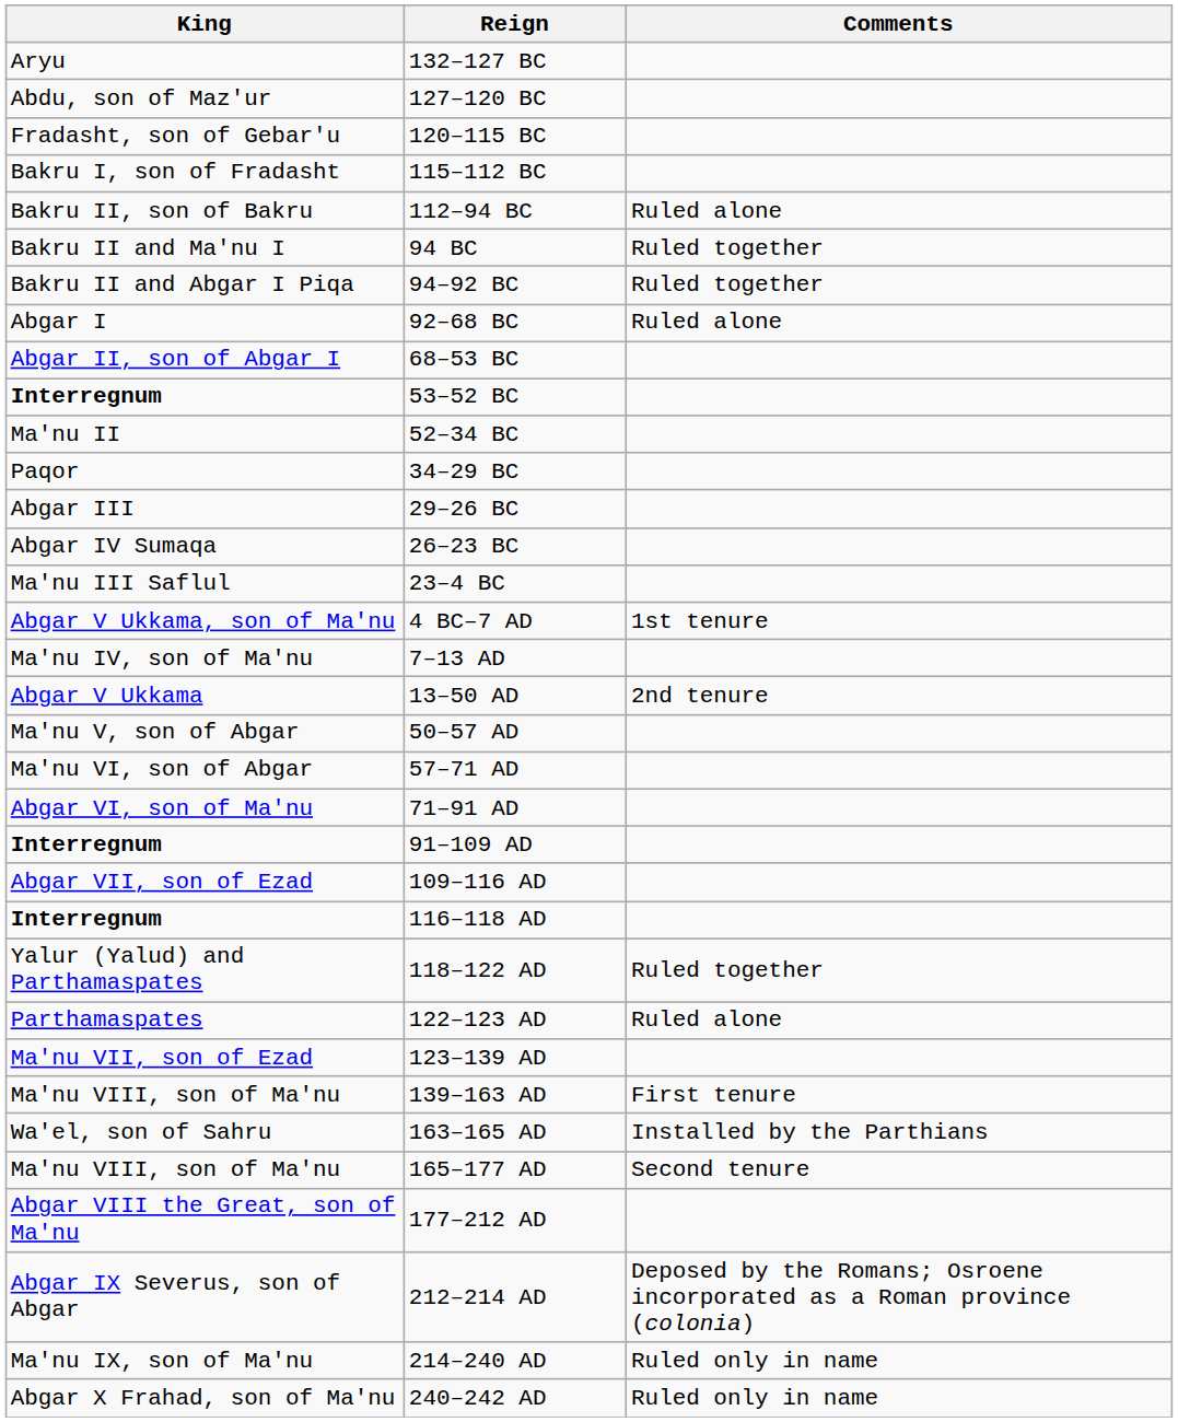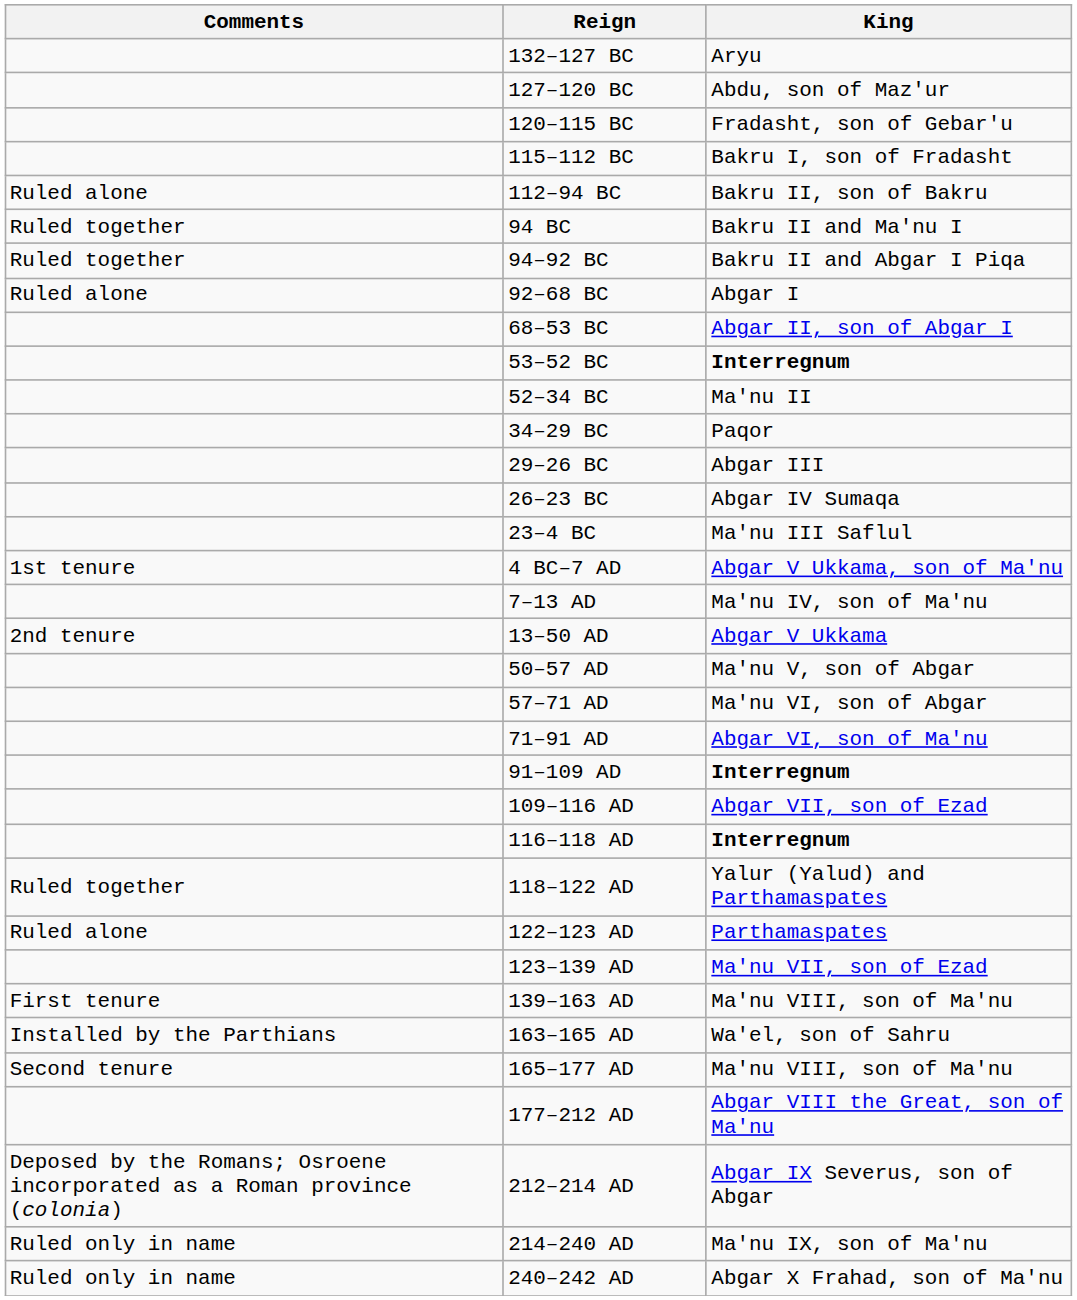columns swapped: King <-> Comments
